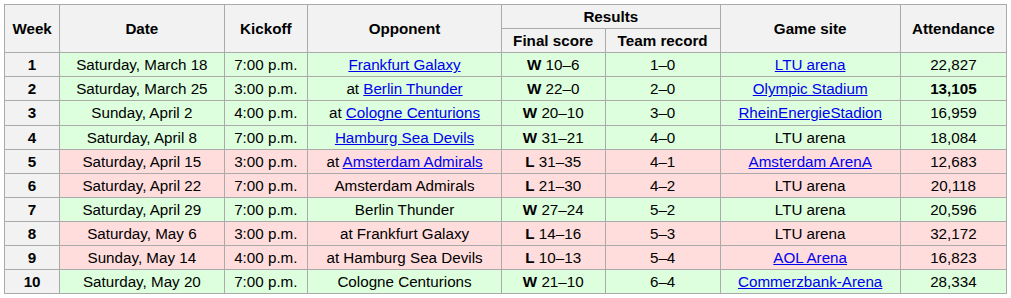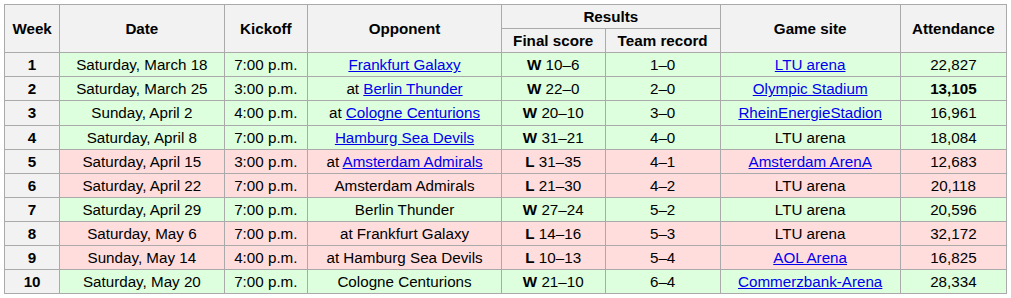3 | Attendance: 16,959 -> 16,961
8 | Kickoff: 3:00 p.m. -> 7:00 p.m.
9 | Attendance: 16,823 -> 16,825
